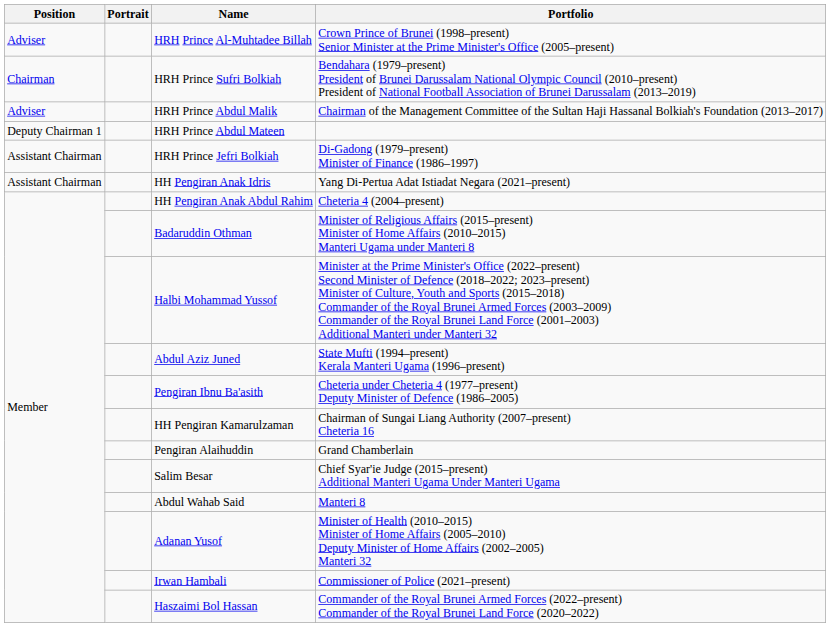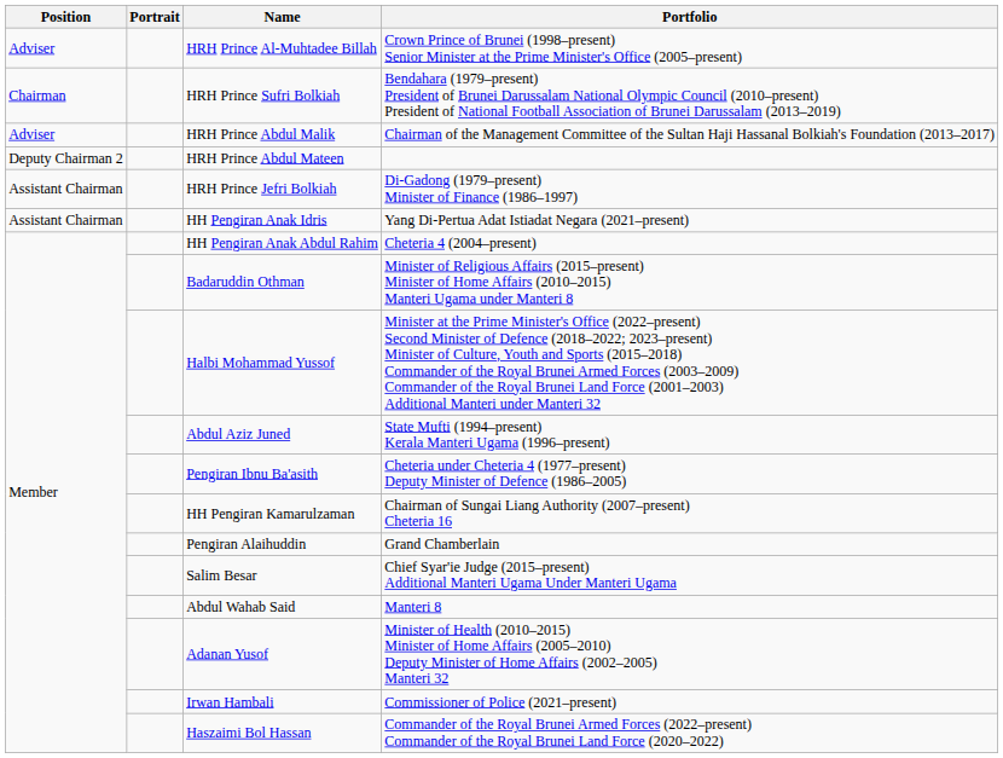HRH Prince Abdul Mateen | Position: Deputy Chairman 1 -> Deputy Chairman 2
